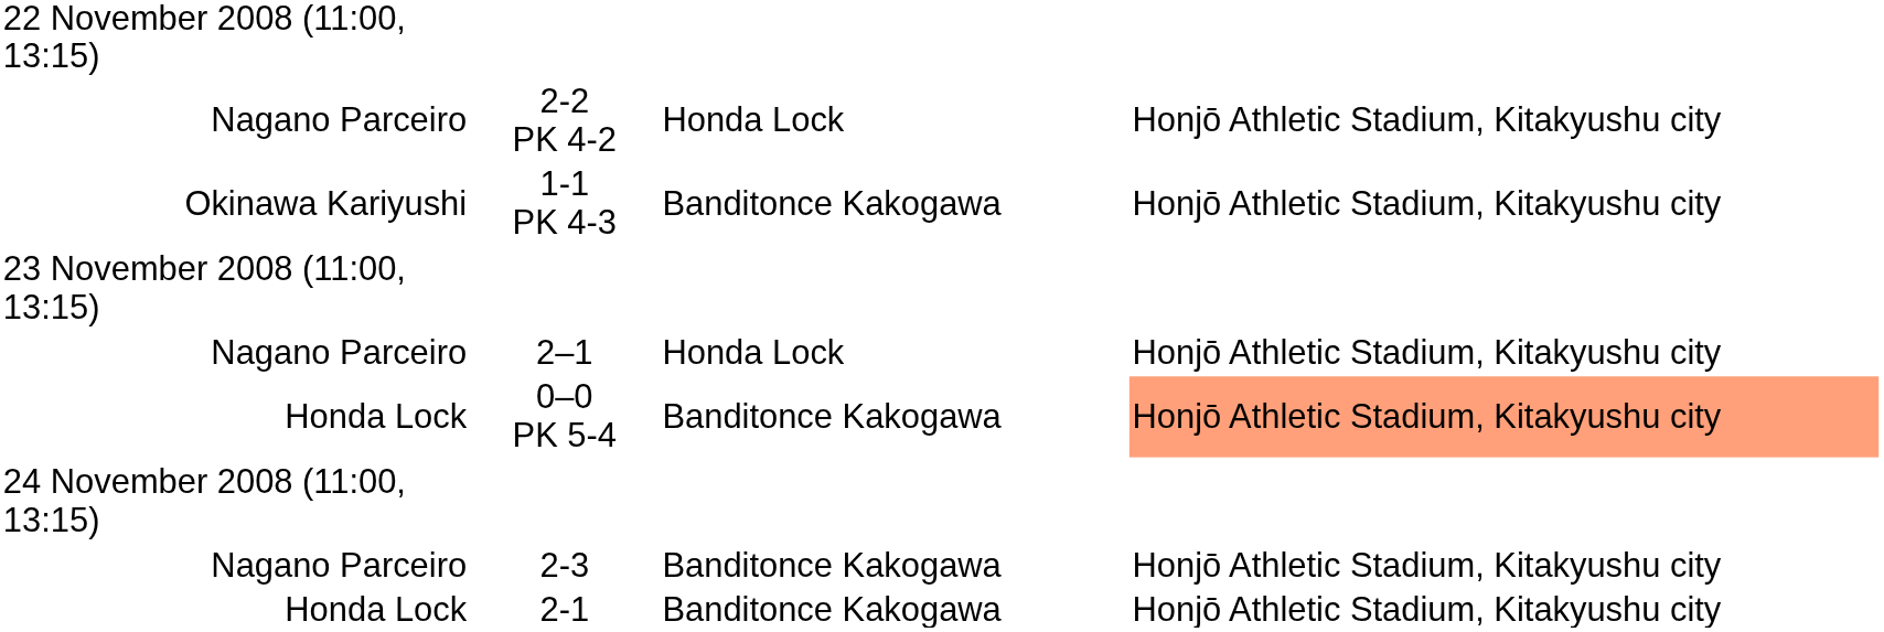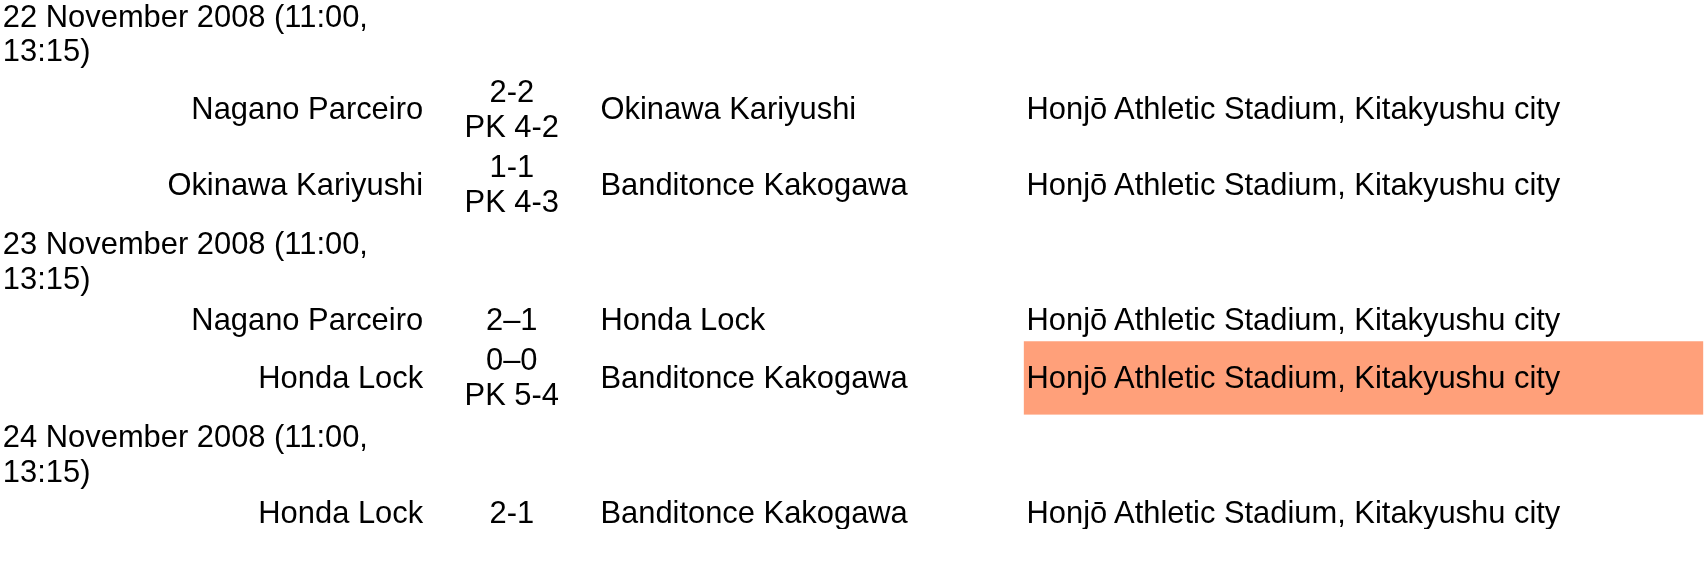2-2 PK 4-2 | column 3: Honda Lock -> Okinawa Kariyushi
- row: Nagano Parceiro | 2-3 | Banditonce Kakogawa | Honjō Athletic Stadium, Kitakyushu city
